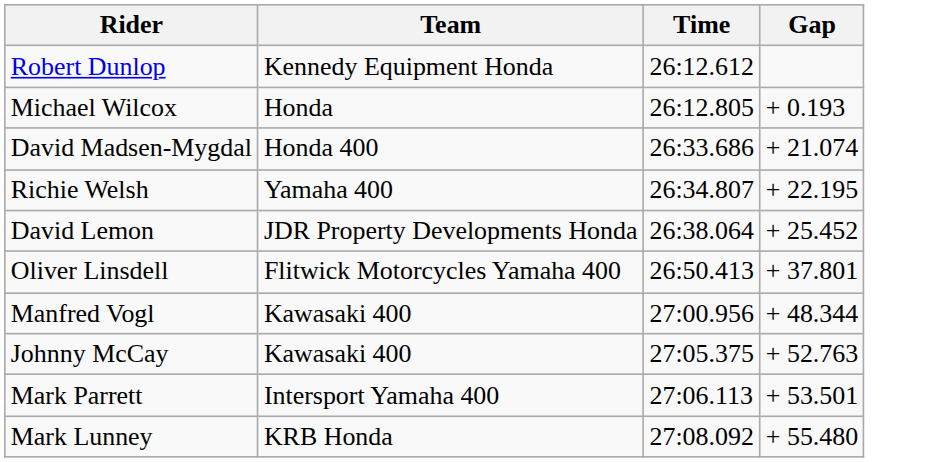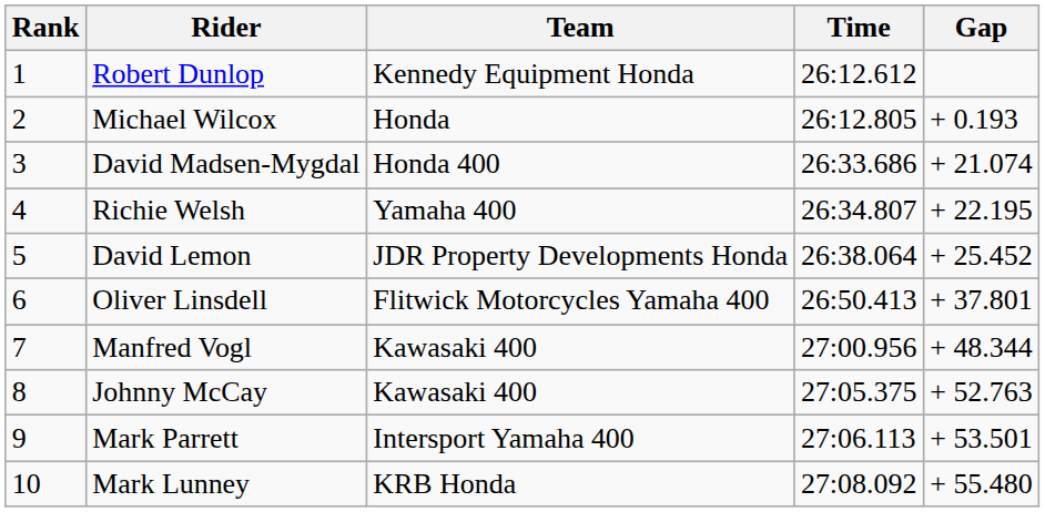+ column: Rank | 1 | 2 | 3 | 4 | 5 | 6 | 7 | 8 | 9 | 10
